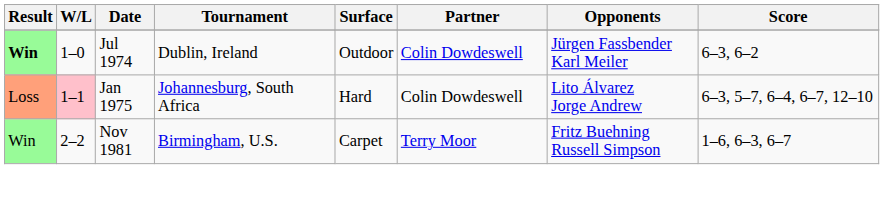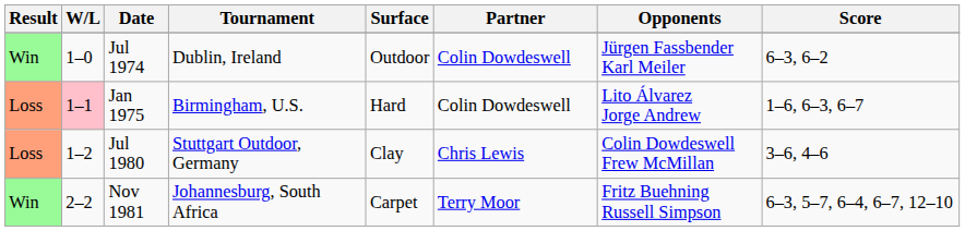Jul 1974 | Result: bold -> normal
Jan 1975 | Tournament: Johannesburg, South Africa -> Birmingham, U.S.
Jan 1975 | Score: 6–3, 5–7, 6–4, 6–7, 12–10 -> 1–6, 6–3, 6–7
+ row: Loss | 1–2 | Jul 1980 | Stuttgart Outdoor, Germany | Clay | Chris Lewis | Colin Dowdeswell Frew McMillan | 3–6, 4–6
Nov 1981 | Tournament: Birmingham, U.S. -> Johannesburg, South Africa
Nov 1981 | Score: 1–6, 6–3, 6–7 -> 6–3, 5–7, 6–4, 6–7, 12–10
